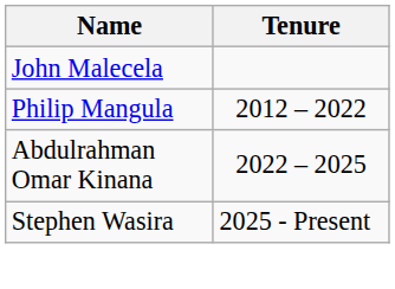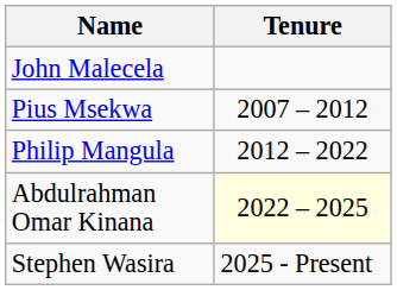+ row: Pius Msekwa | 2007 – 2012
Abdulrahman Omar Kinana | Tenure: no background -> lightyellow background
